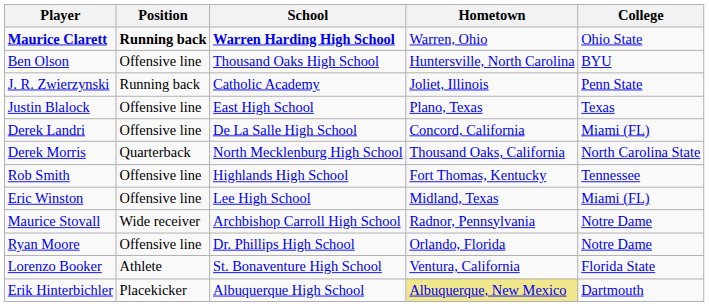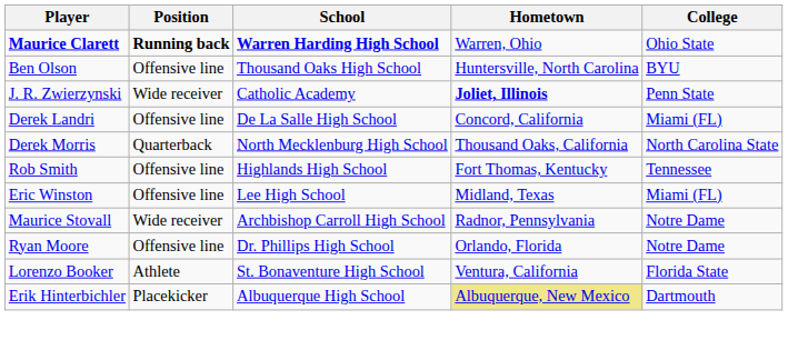J. R. Zwierzynski | Position: Running back -> Wide receiver
J. R. Zwierzynski | Hometown: normal -> bold
- row: Justin Blalock | Offensive line | East High School | Plano, Texas | Texas
